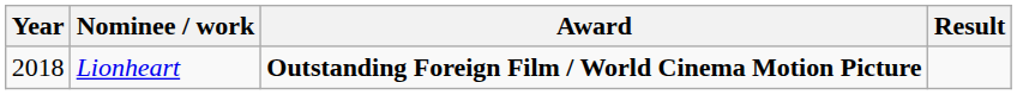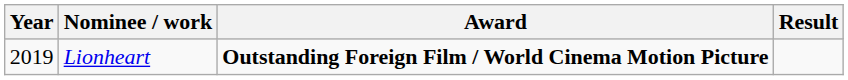Lionheart | Year: 2018 -> 2019
